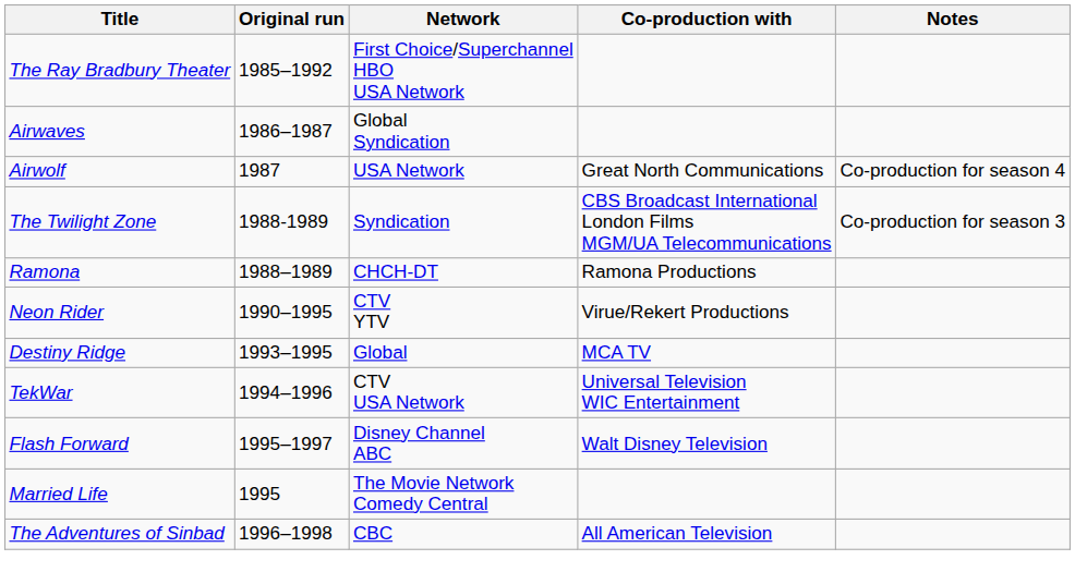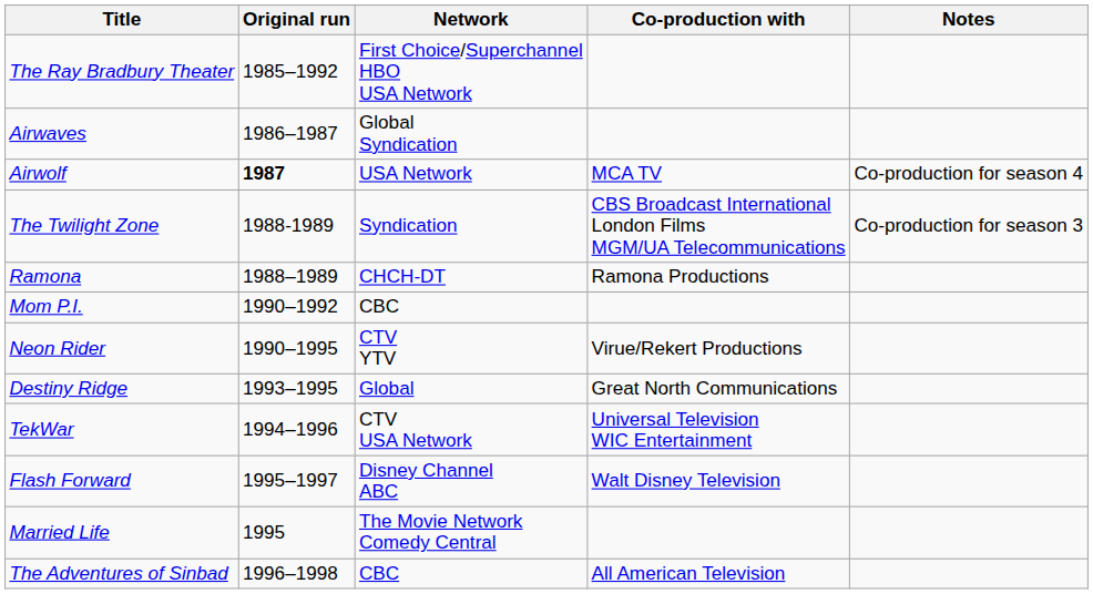Airwolf | Original run: normal -> bold
Airwolf | Co-production with: Great North Communications -> MCA TV
+ row: Mom P.I. | 1990–1992 | CBC
Destiny Ridge | Co-production with: MCA TV -> Great North Communications
